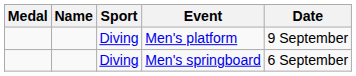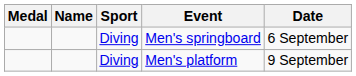rows swapped: Men's platform <-> Men's springboard
